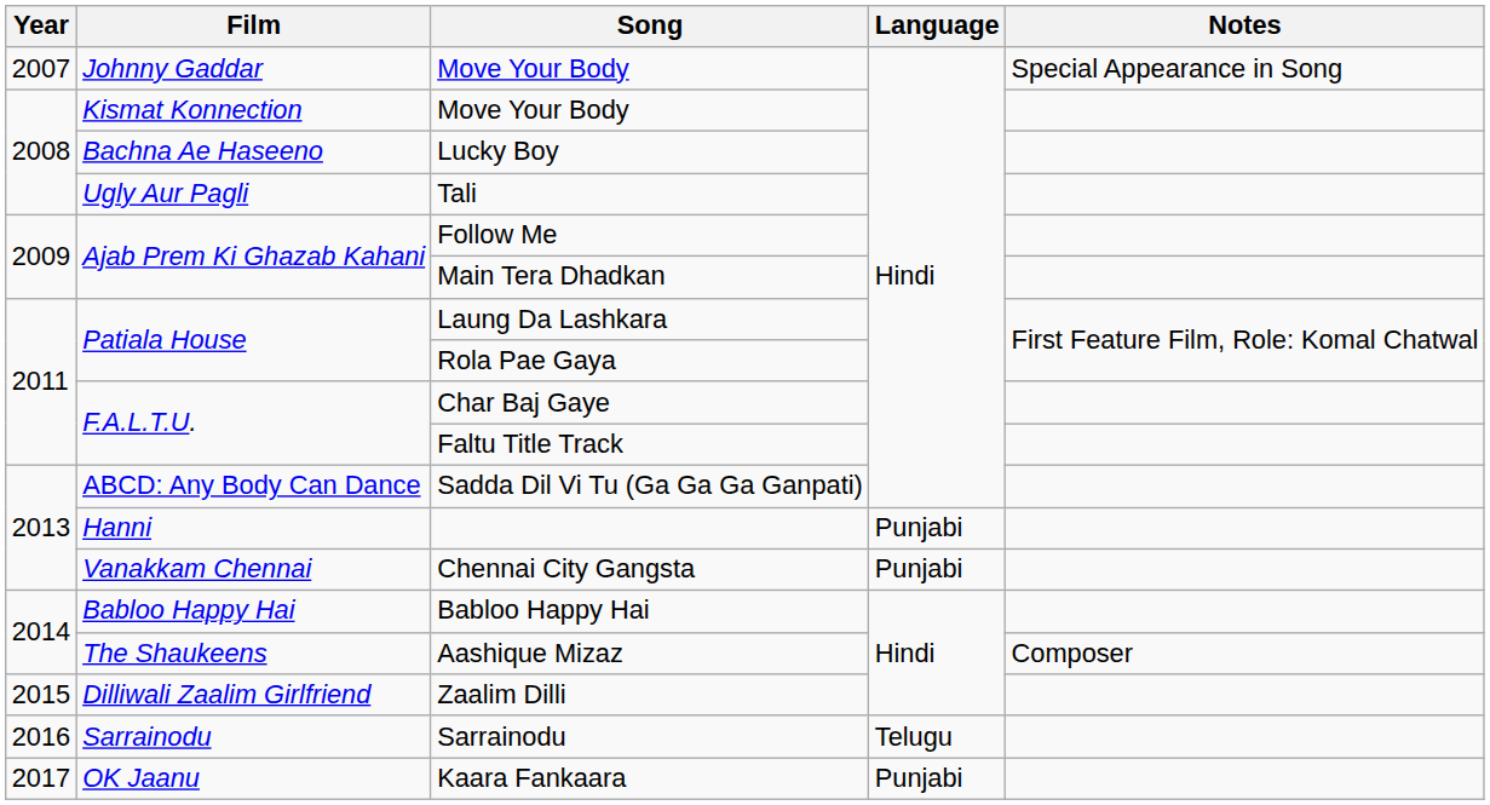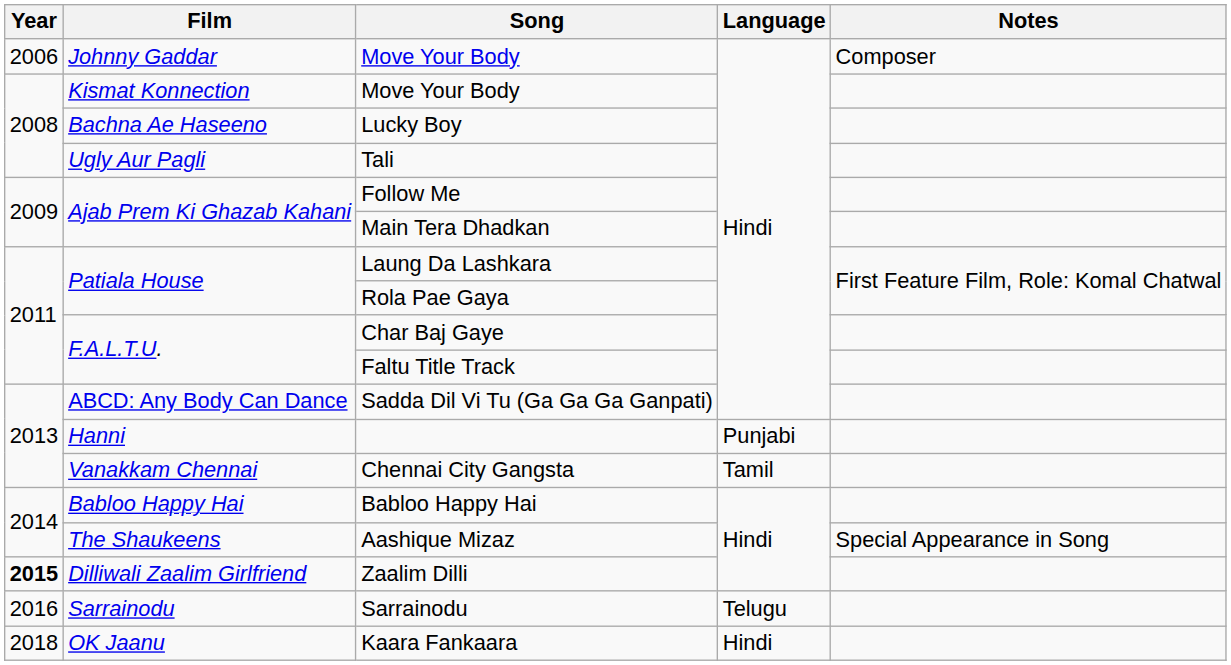Johnny Gaddar / Move Your Body | Year: 2007 -> 2006
Johnny Gaddar / Move Your Body | Notes: Special Appearance in Song -> Composer
Chennai City Gangsta | Language: Punjabi -> Tamil
Aashique Mizaz | Notes: Composer -> Special Appearance in Song
Zaalim Dilli | Year: normal -> bold
Kaara Fankaara | Year: 2017 -> 2018
Kaara Fankaara | Language: Punjabi -> Hindi
